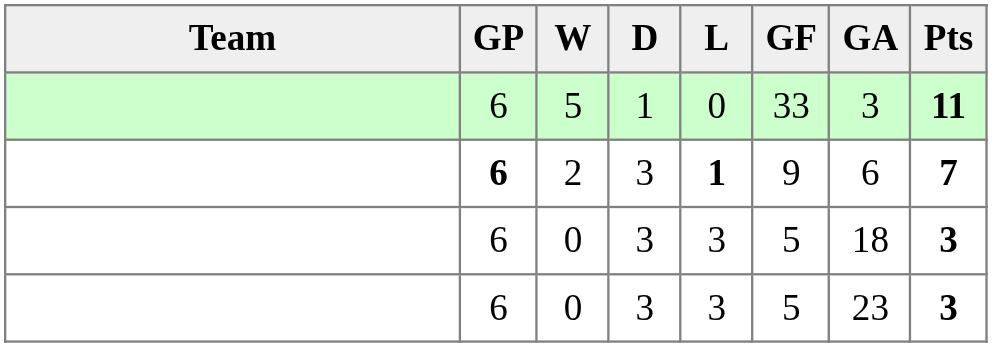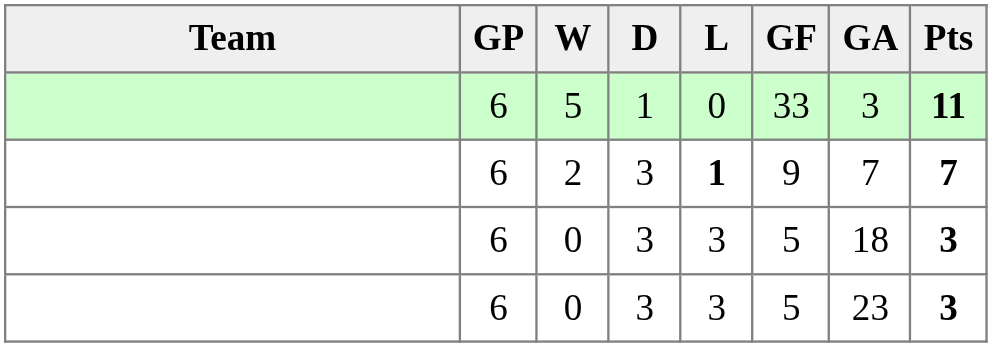2 | GP: bold -> normal
2 | GA: 6 -> 7
